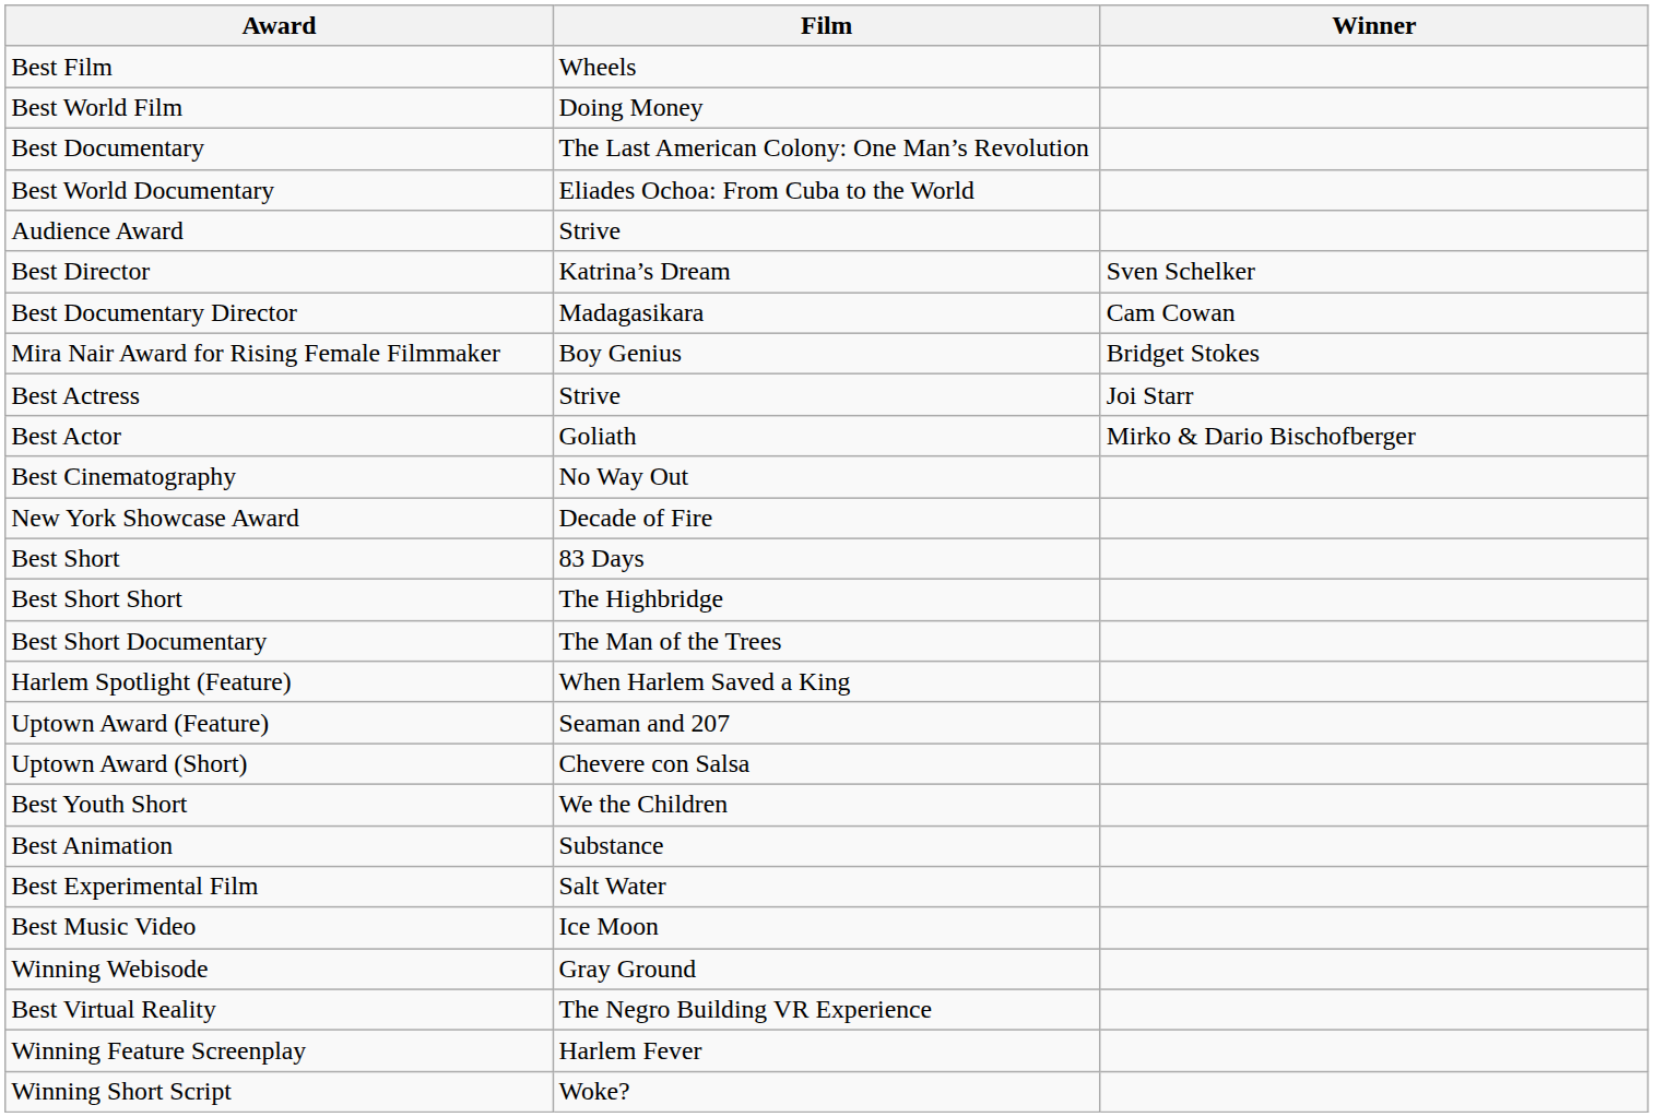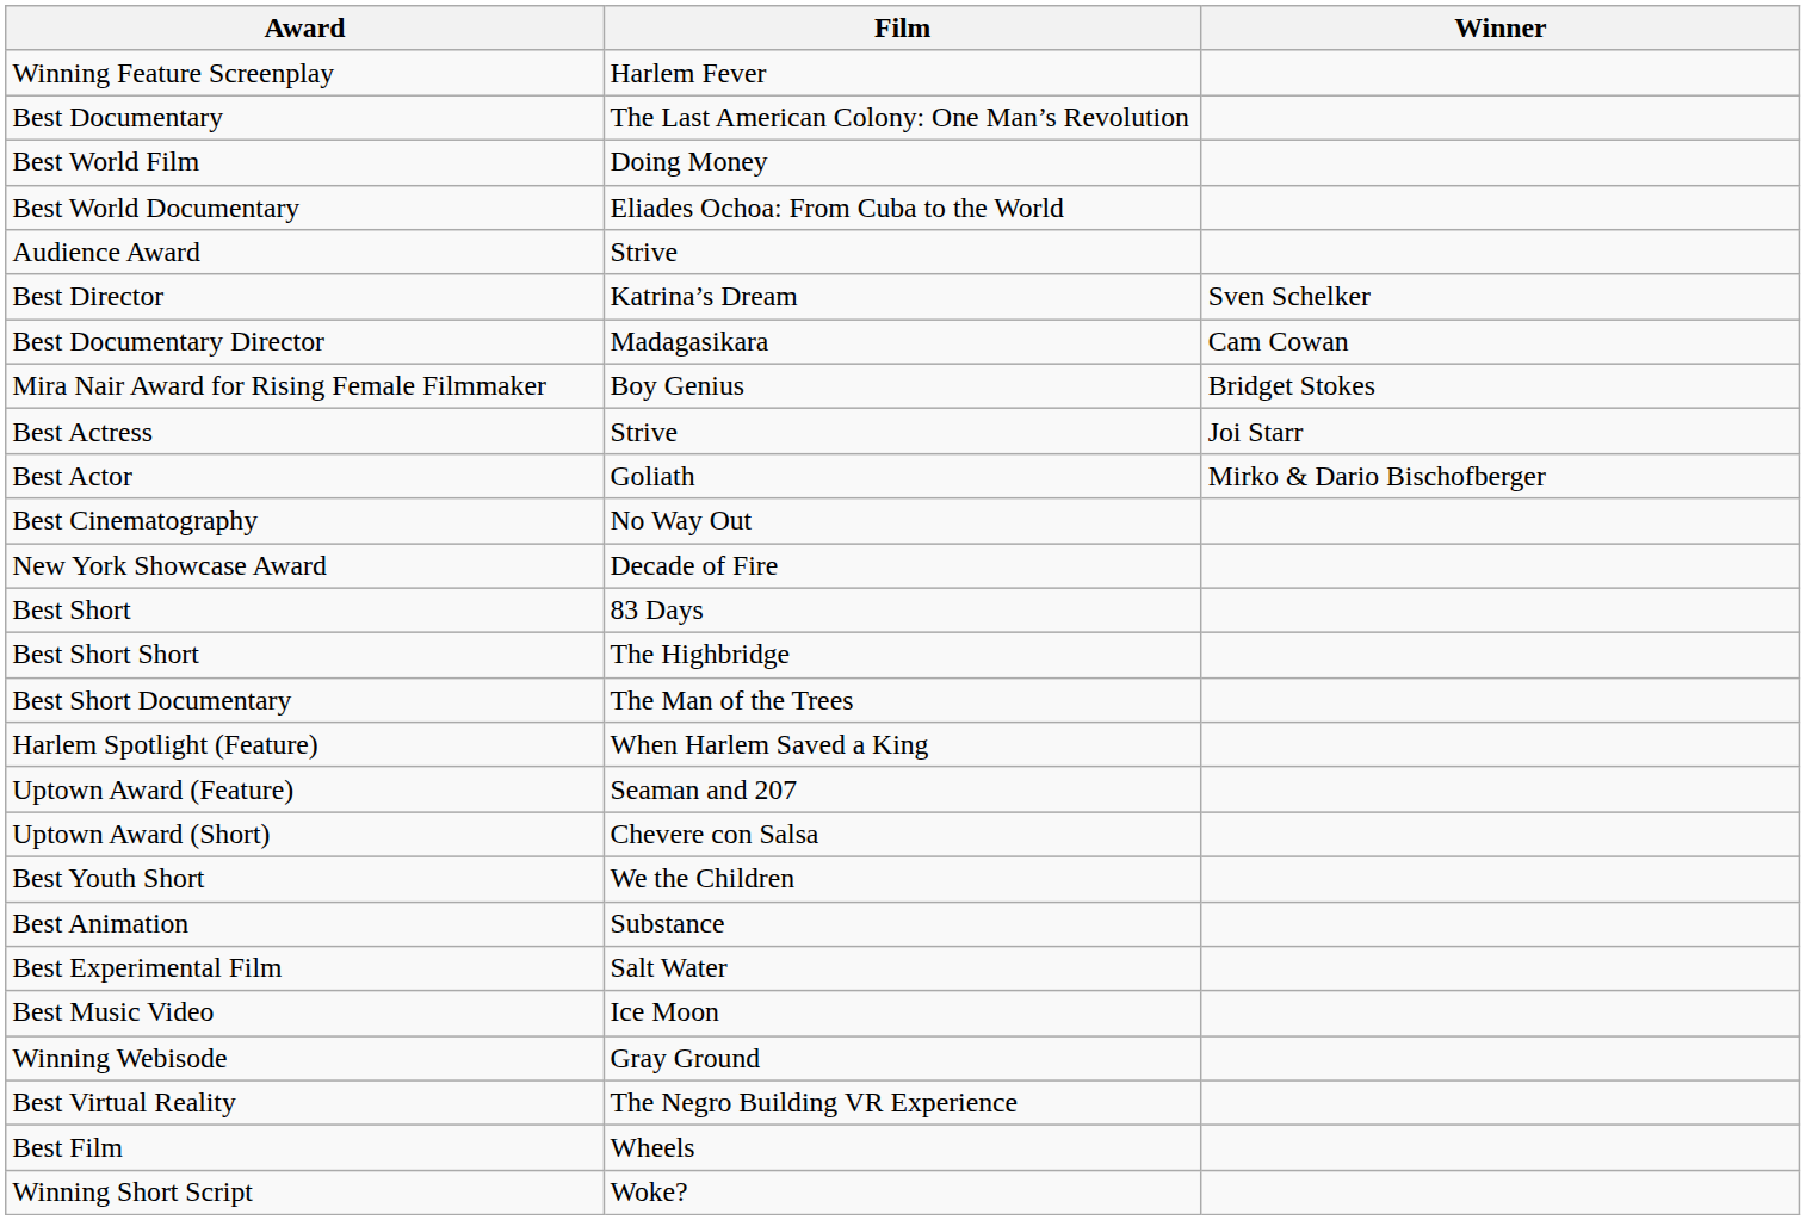rows swapped: Best Film <-> Winning Feature Screenplay
rows swapped: Best World Film <-> Best Documentary
